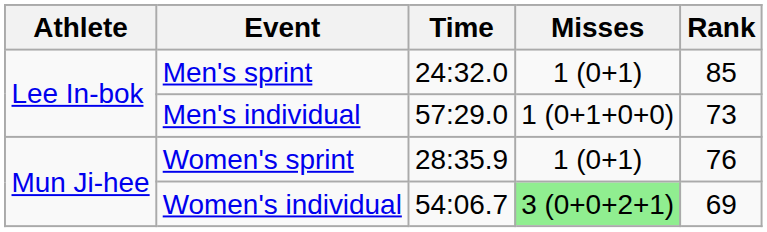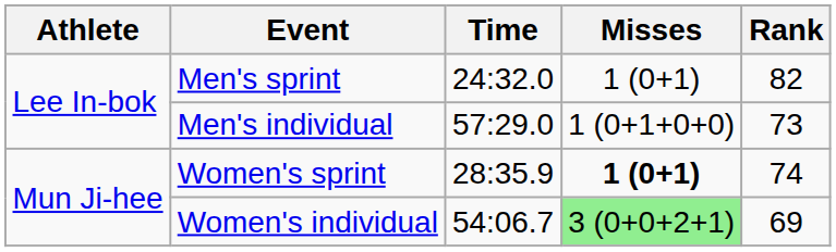Men's sprint | Rank: 85 -> 82
Women's sprint | Misses: normal -> bold
Women's sprint | Rank: 76 -> 74
